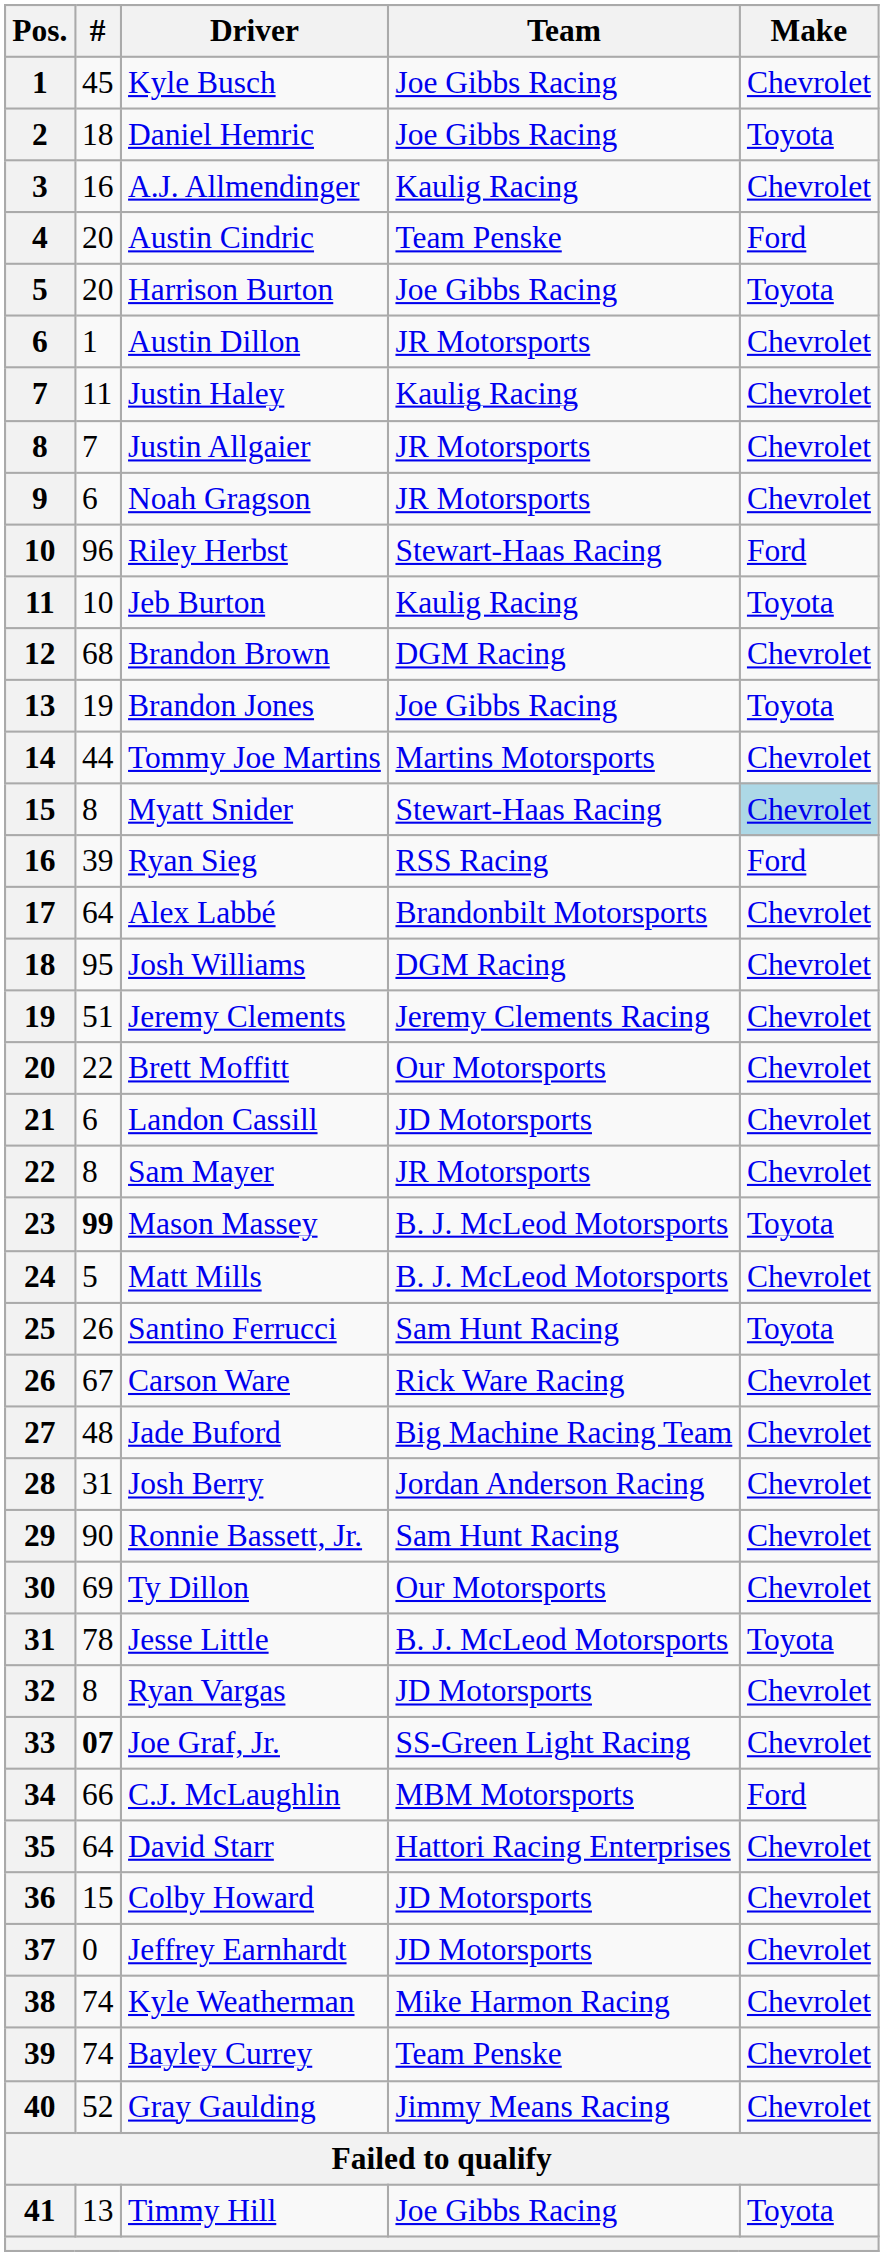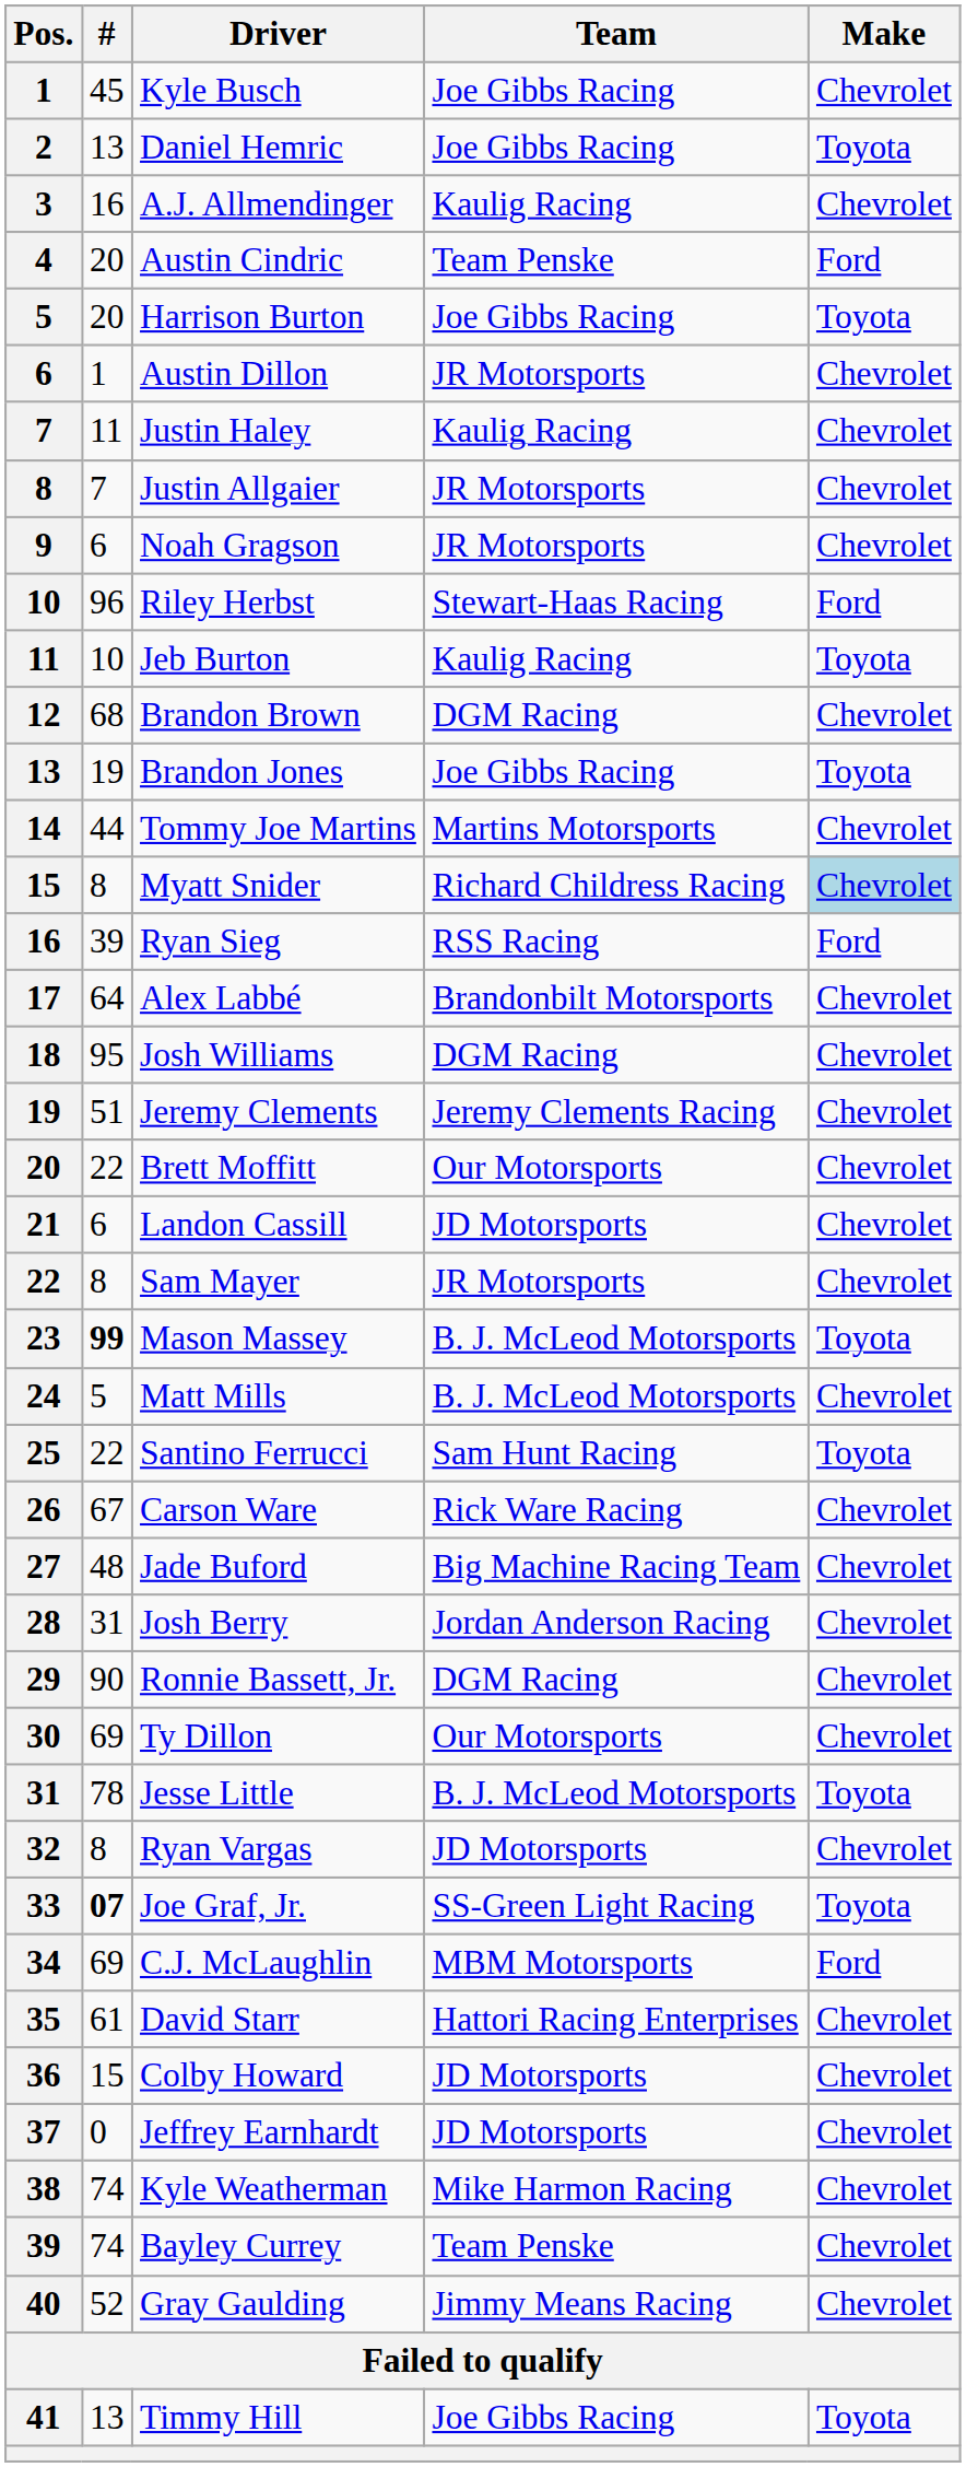Daniel Hemric | #: 18 -> 13
Myatt Snider | Team: Stewart-Haas Racing -> Richard Childress Racing
Santino Ferrucci | #: 26 -> 22
Ronnie Bassett, Jr. | Team: Sam Hunt Racing -> DGM Racing
Joe Graf, Jr. | Make: Chevrolet -> Toyota
C.J. McLaughlin | #: 66 -> 69
David Starr | #: 64 -> 61
